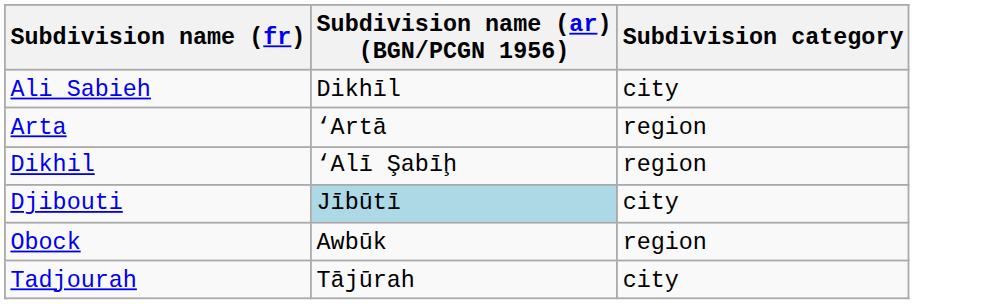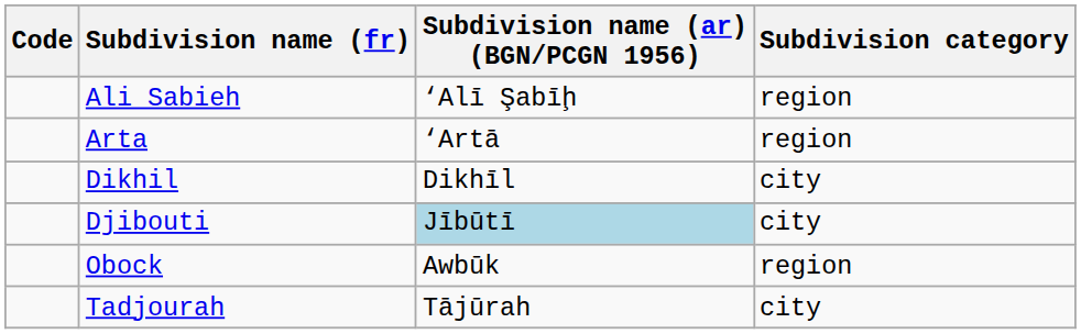+ column: Code
Ali Sabieh | Subdivision name (ar) (BGN/PCGN 1956): Dikhīl -> ‘Alī Şabīḩ
Ali Sabieh | Subdivision category: city -> region
Dikhil | Subdivision name (ar) (BGN/PCGN 1956): ‘Alī Şabīḩ -> Dikhīl
Dikhil | Subdivision category: region -> city
